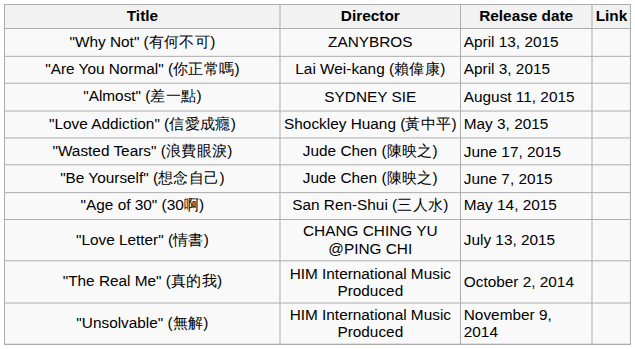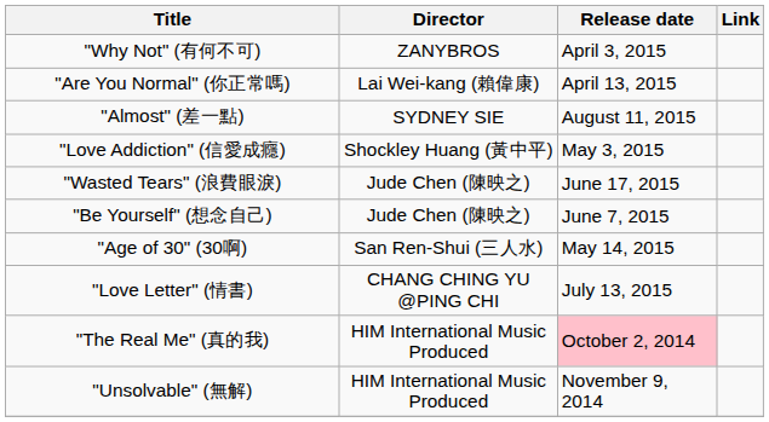"Why Not" (有何不可) | Release date: April 13, 2015 -> April 3, 2015
"Are You Normal" (你正常嗎) | Release date: April 3, 2015 -> April 13, 2015
"The Real Me" (真的我) | Release date: no background -> pink background
